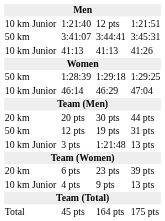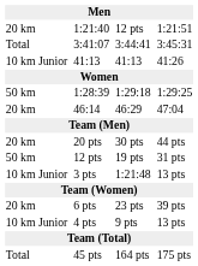1:21:40 | column 1: 10 km Junior -> 20 km
3:41:07 | column 1: 50 km -> Total
46:14 | column 1: 10 km Junior -> 20 km
